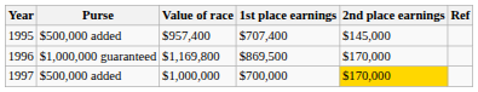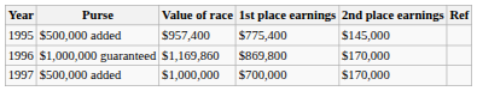1995 | 1st place earnings: $707,400 -> $775,400
1996 | Value of race: $1,169,800 -> $1,169,860
1996 | 1st place earnings: $869,500 -> $869,800
1997 | 2nd place earnings: gold background -> no background
